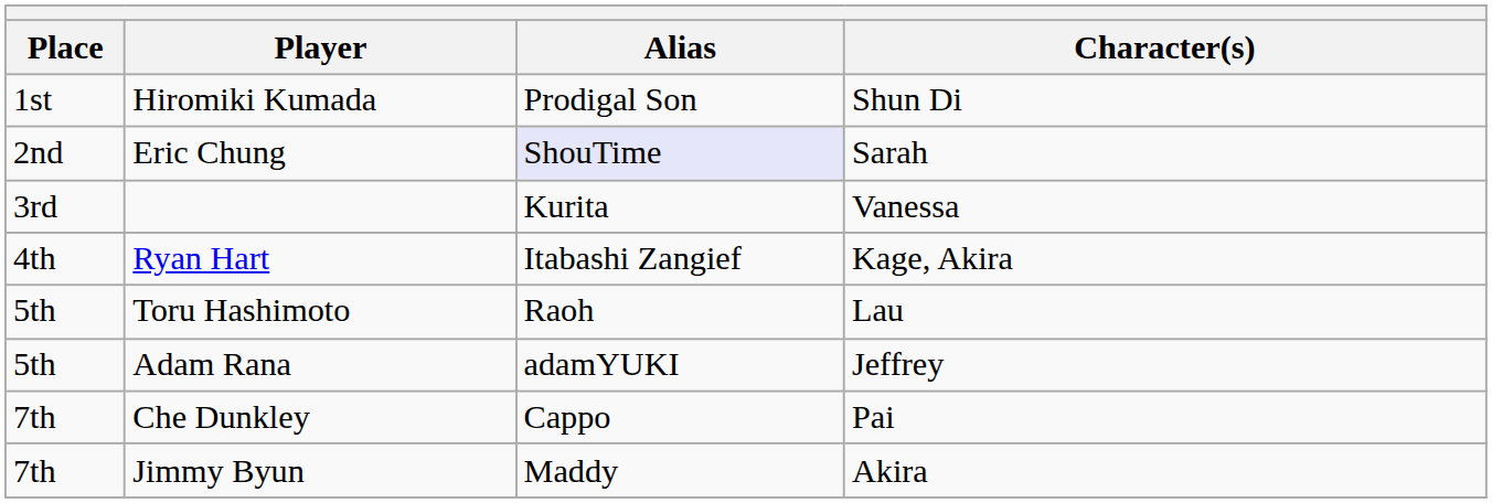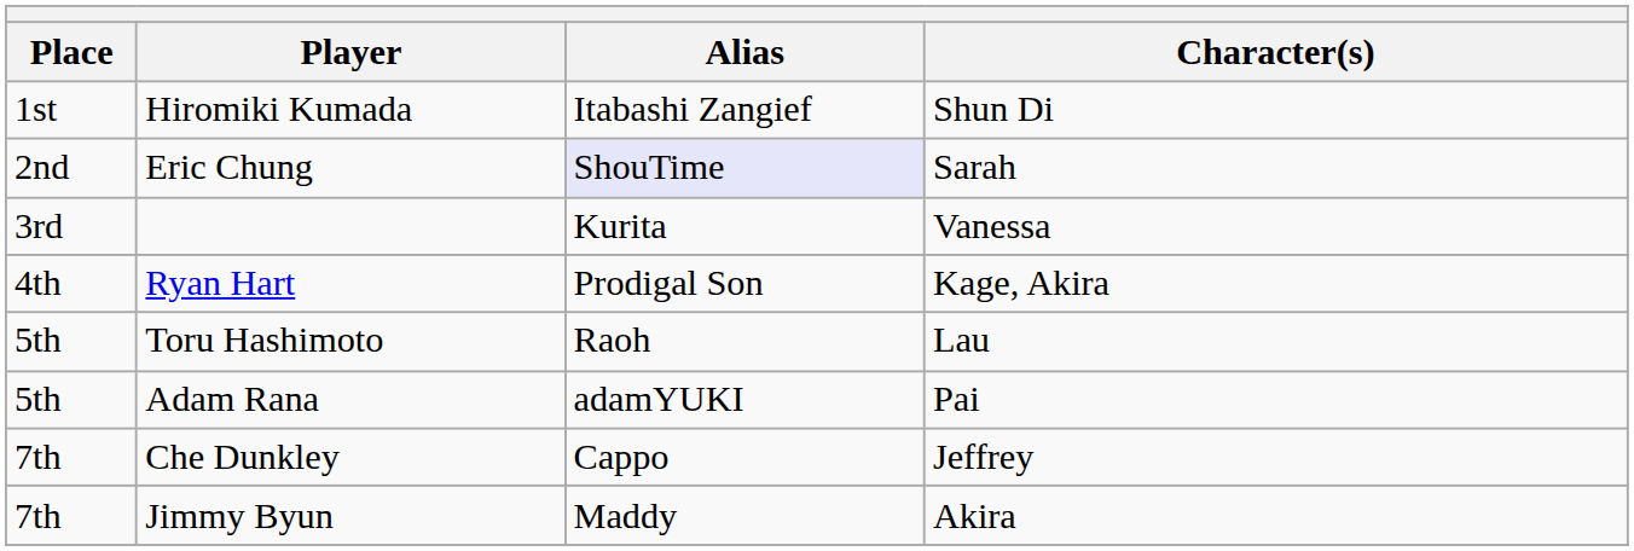Hiromiki Kumada | Alias: Prodigal Son -> Itabashi Zangief
Ryan Hart | Alias: Itabashi Zangief -> Prodigal Son
Adam Rana | Character(s): Jeffrey -> Pai
Che Dunkley | Character(s): Pai -> Jeffrey
